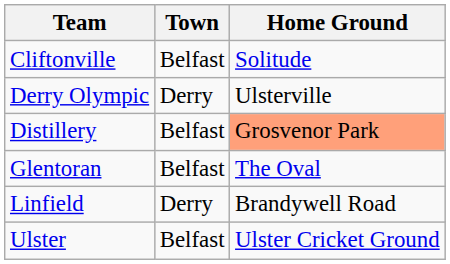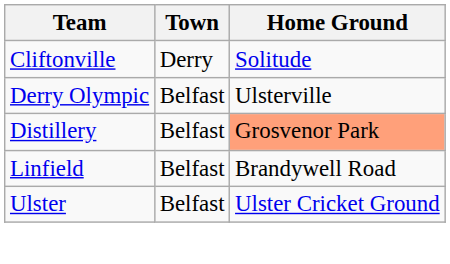Cliftonville | Town: Belfast -> Derry
Derry Olympic | Town: Derry -> Belfast
- row: Glentoran | Belfast | The Oval
Linfield | Town: Derry -> Belfast
